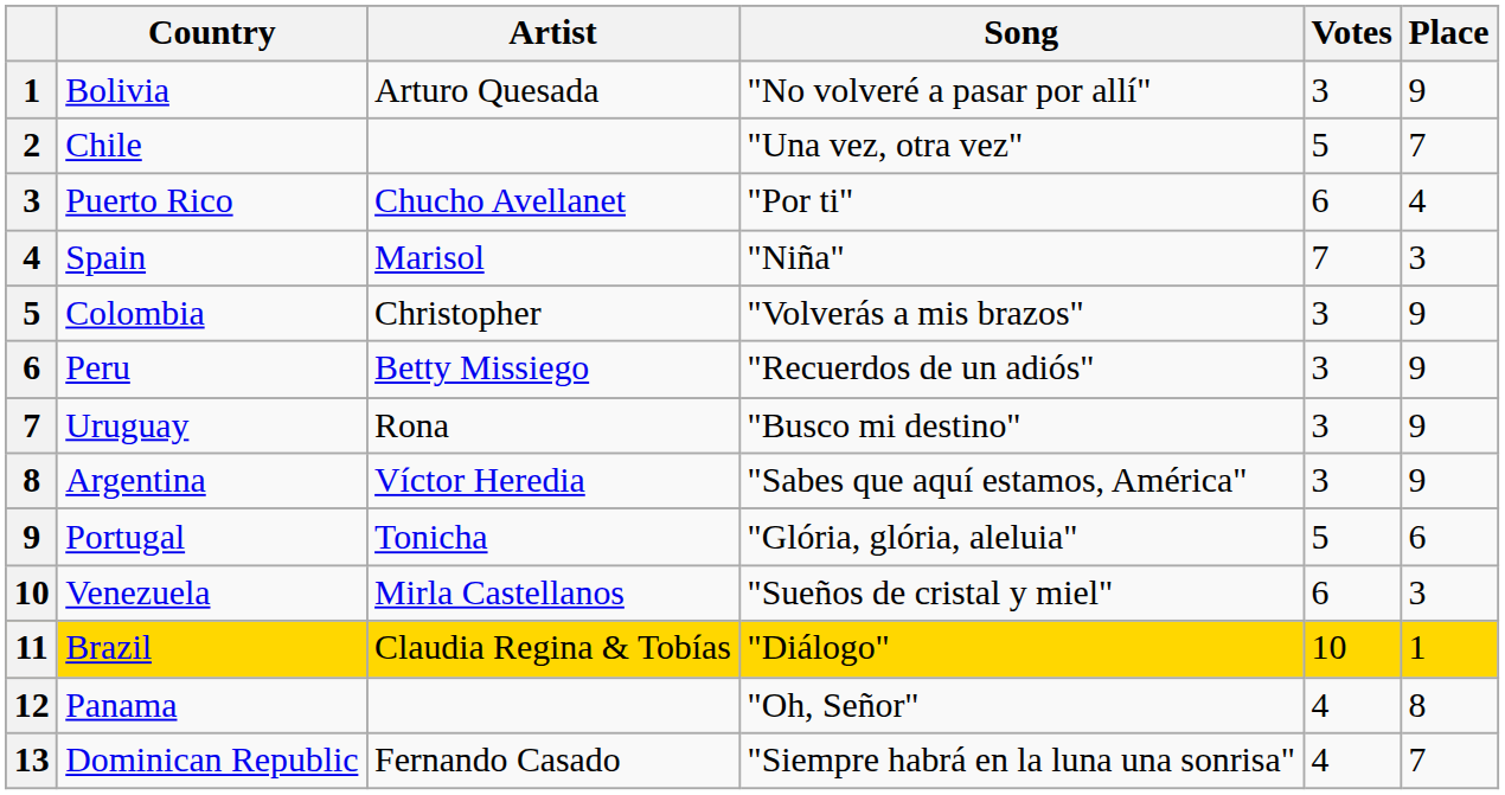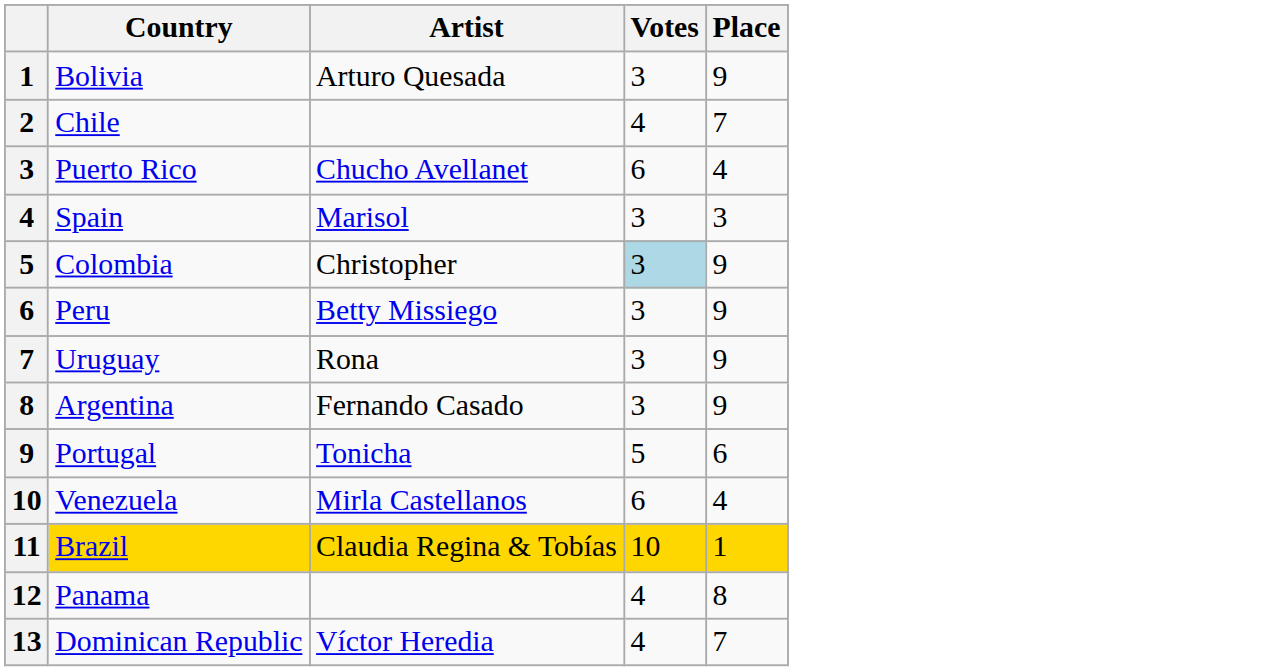- column: Song | "No volveré a pasar por allí" | "Una vez, otra vez" | "Por ti" | "Niña" | "Volverás a mis brazos" | "Recuerdos de un adiós" | "Busco mi destino" | "Sabes que aquí estamos, América" | "Glória, glória, aleluia" | "Sueños de cristal y miel" | "Diálogo" | "Oh, Señor" | "Siempre habrá en la luna una sonrisa"
Chile | Votes: 5 -> 4
Spain | Votes: 7 -> 3
Colombia | Votes: no background -> lightblue background
Argentina | Artist: Víctor Heredia -> Fernando Casado
Venezuela | Place: 3 -> 4
Dominican Republic | Artist: Fernando Casado -> Víctor Heredia
